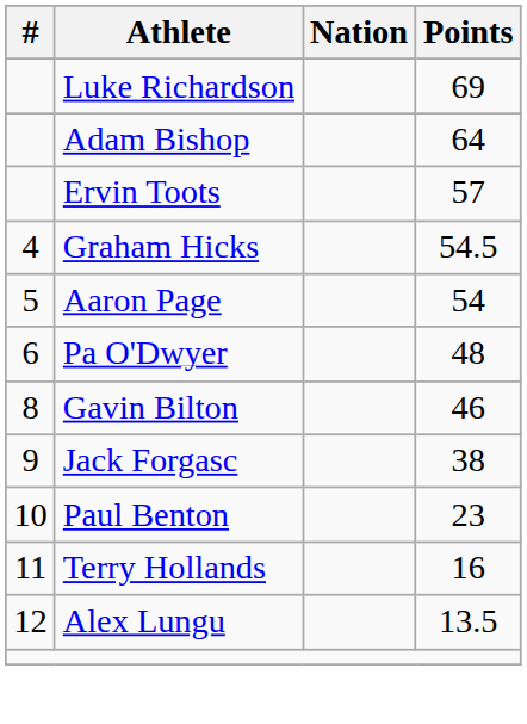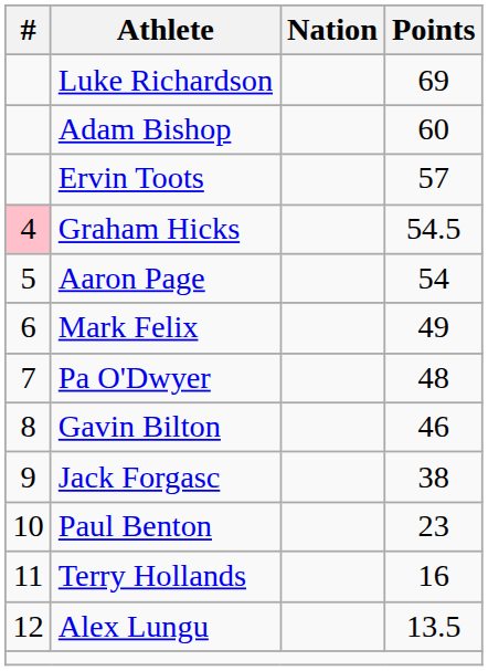Adam Bishop | Points: 64 -> 60
Graham Hicks | #: no background -> pink background
+ row: 6 | Mark Felix | 49
Pa O'Dwyer | #: 6 -> 7
